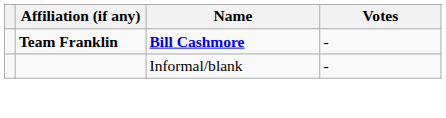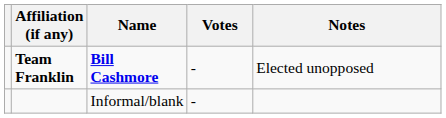+ column: Notes | Elected unopposed
